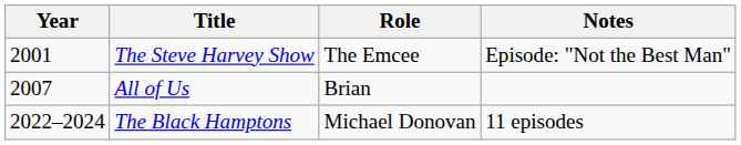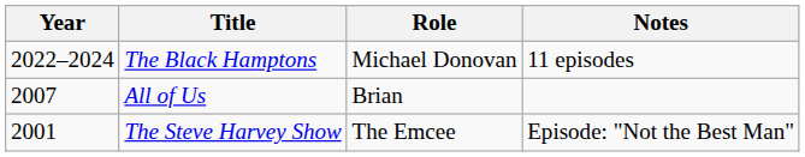rows swapped: The Steve Harvey Show <-> The Black Hamptons
